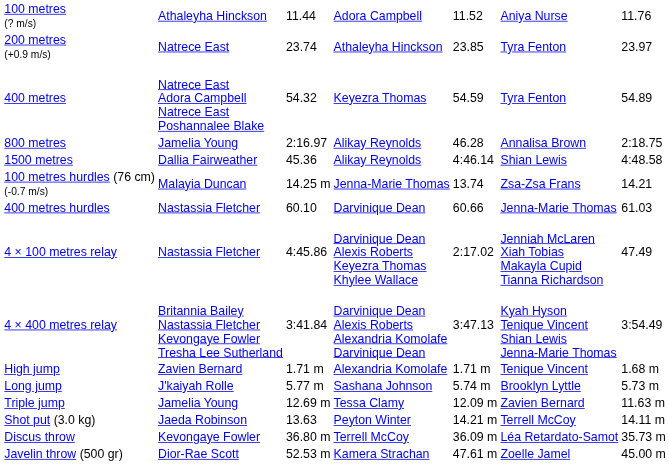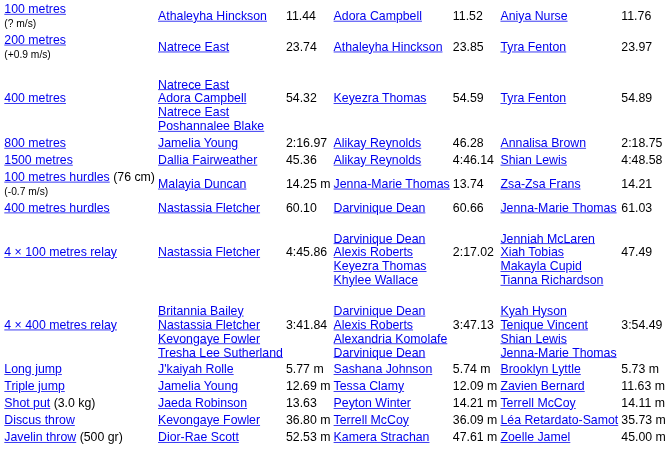- row: High jump | Zavien Bernard | 1.71 m | Alexandria Komolafe | 1.71 m | Tenique Vincent | 1.68 m
